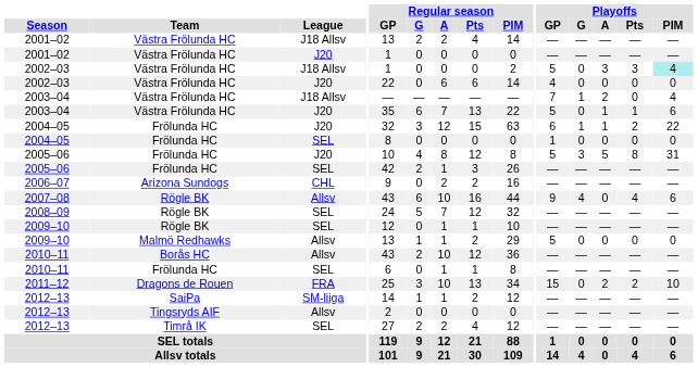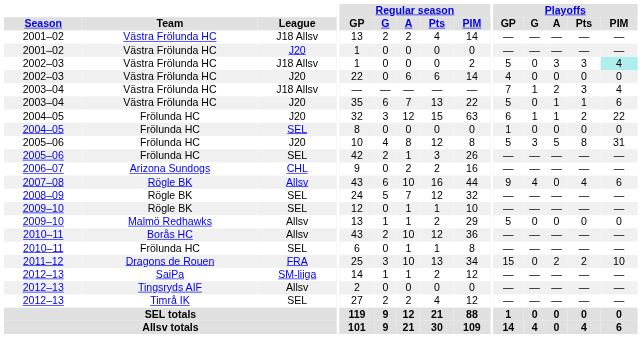2003–04 / J18 Allsv | Playoffs / Pts: 0 -> 3
